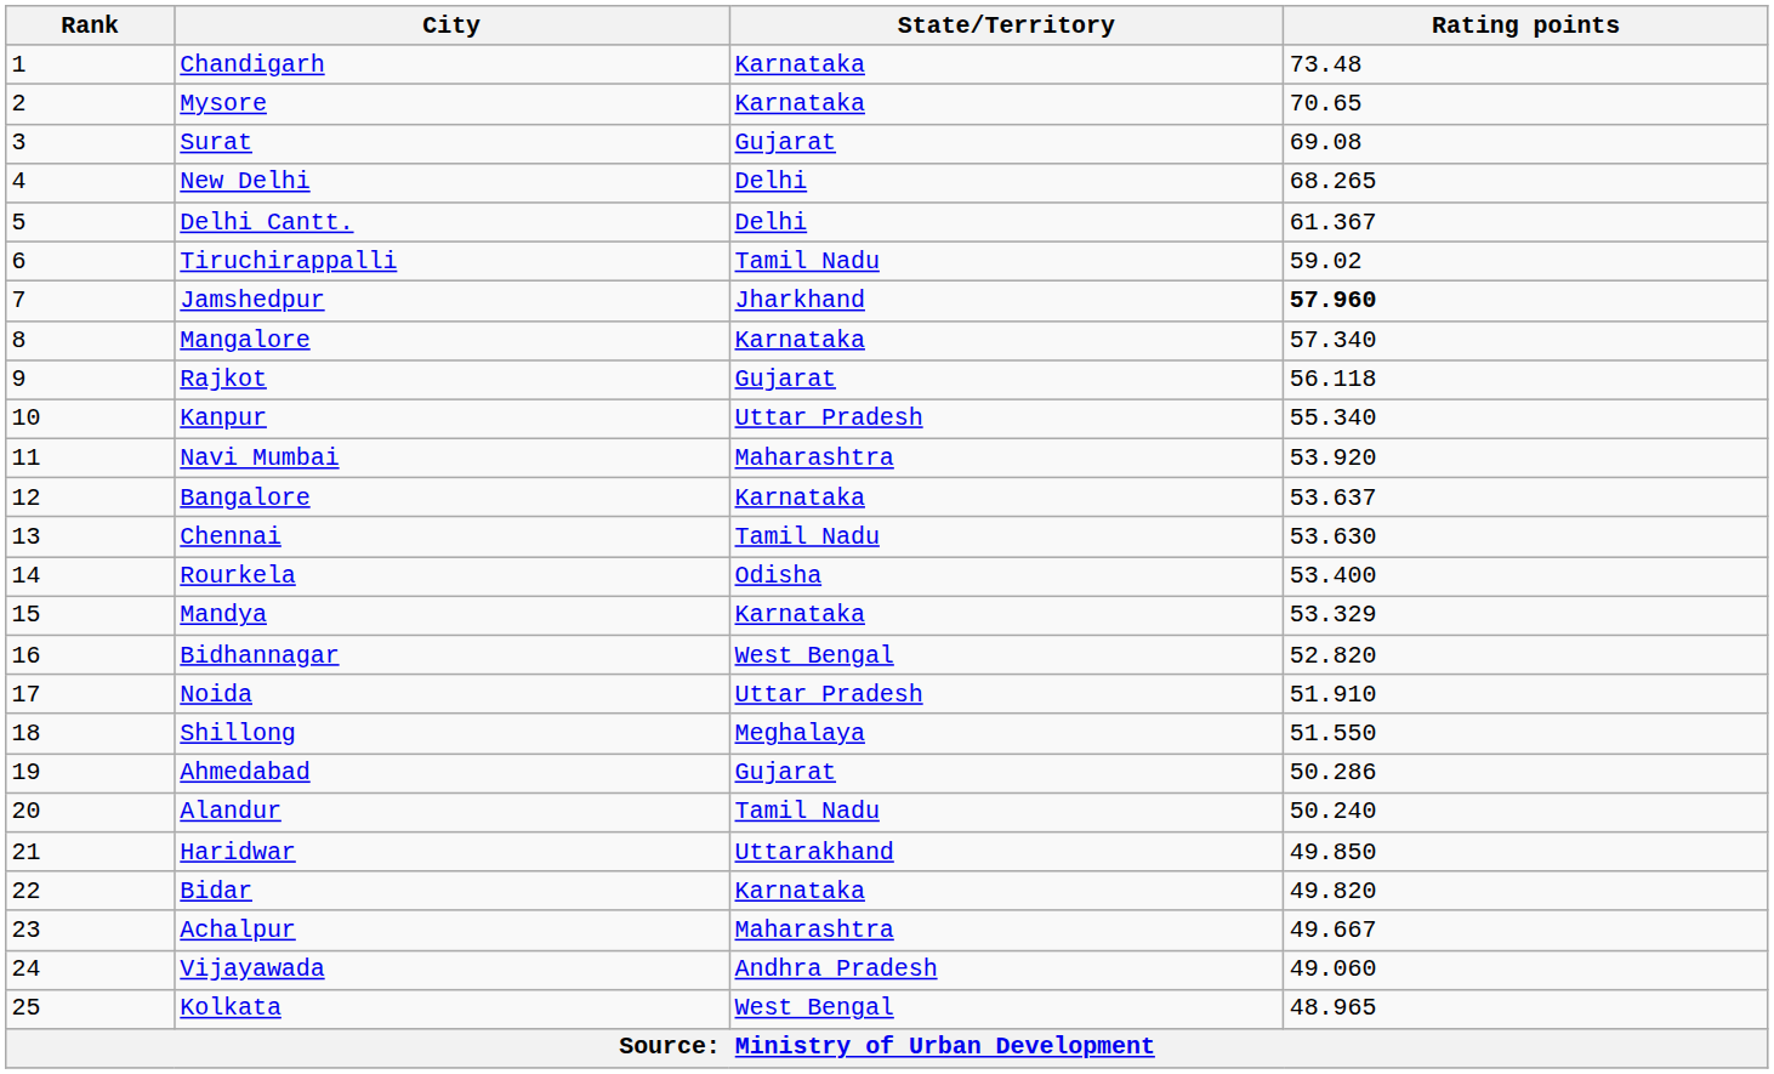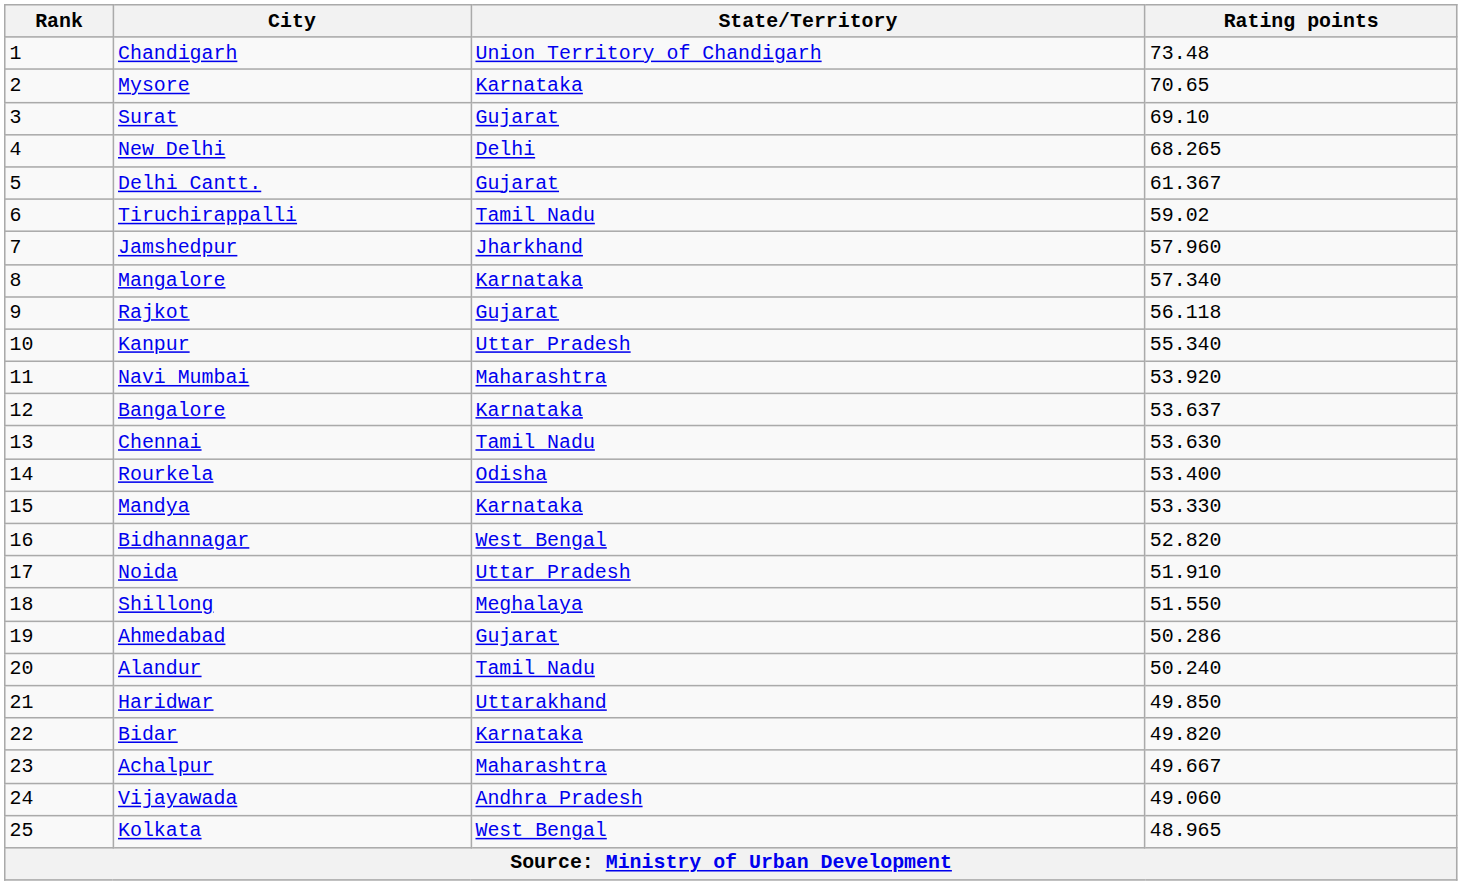Chandigarh | State/Territory: Karnataka -> Union Territory of Chandigarh
Surat | Rating points: 69.08 -> 69.10
Delhi Cantt. | State/Territory: Delhi -> Gujarat
Jamshedpur | Rating points: bold -> normal
Mandya | Rating points: 53.329 -> 53.330
